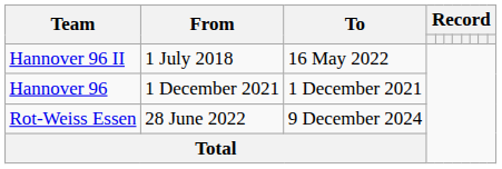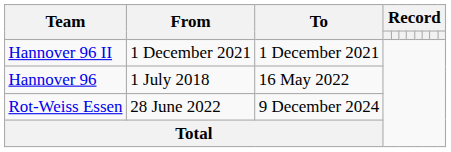Hannover 96 II | From: 1 July 2018 -> 1 December 2021
Hannover 96 II | To: 16 May 2022 -> 1 December 2021
Hannover 96 | From: 1 December 2021 -> 1 July 2018
Hannover 96 | To: 1 December 2021 -> 16 May 2022
